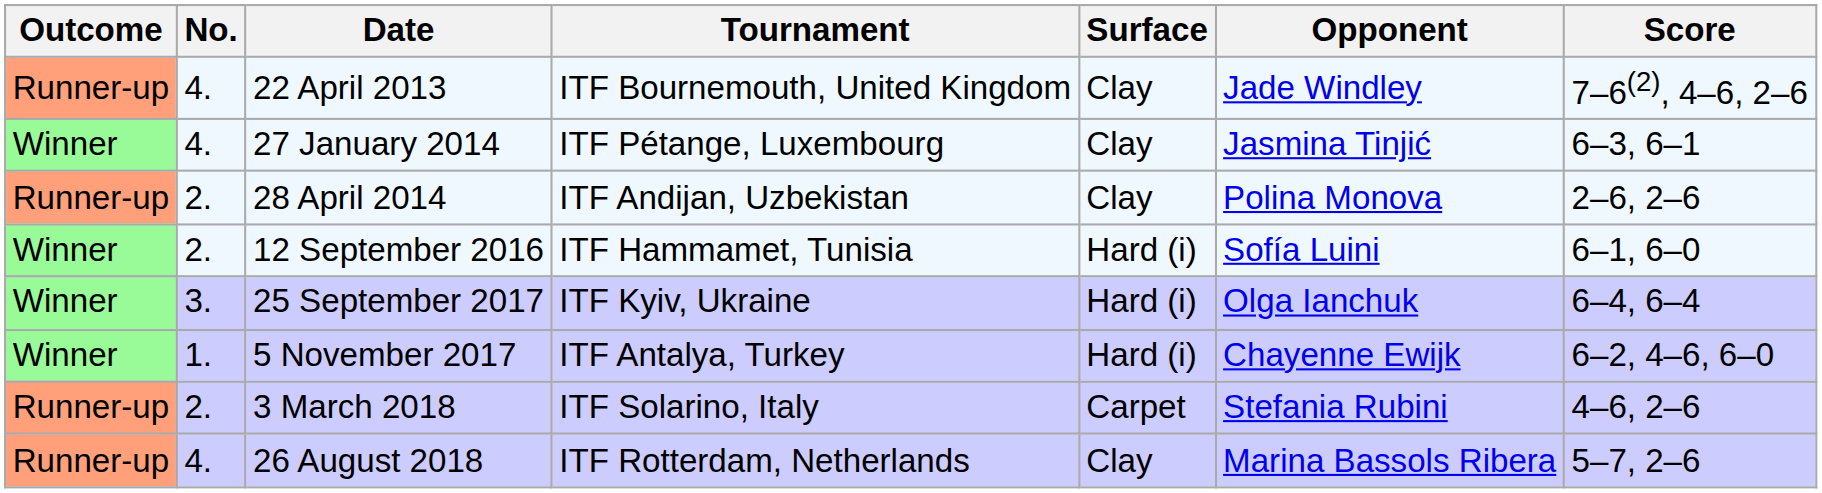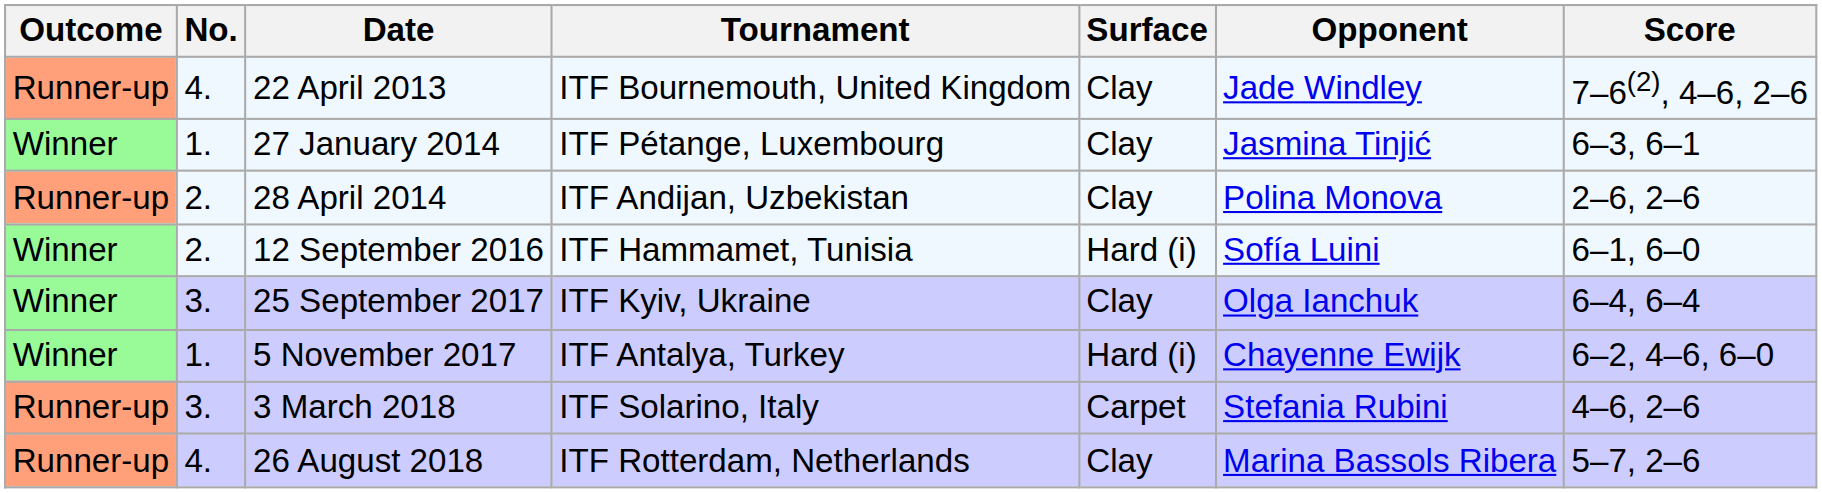27 January 2014 | No.: 4. -> 1.
25 September 2017 | Surface: Hard (i) -> Clay
3 March 2018 | No.: 2. -> 3.
